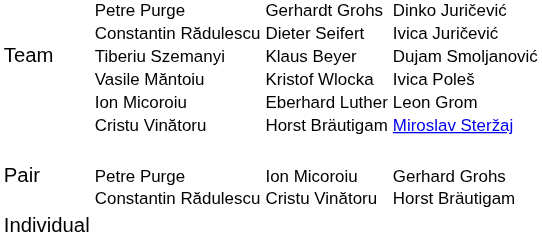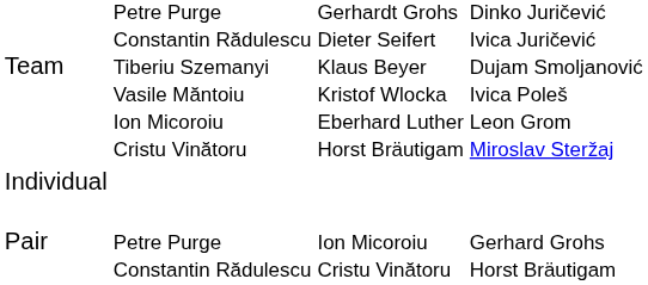rows swapped: Pair <-> Individual
